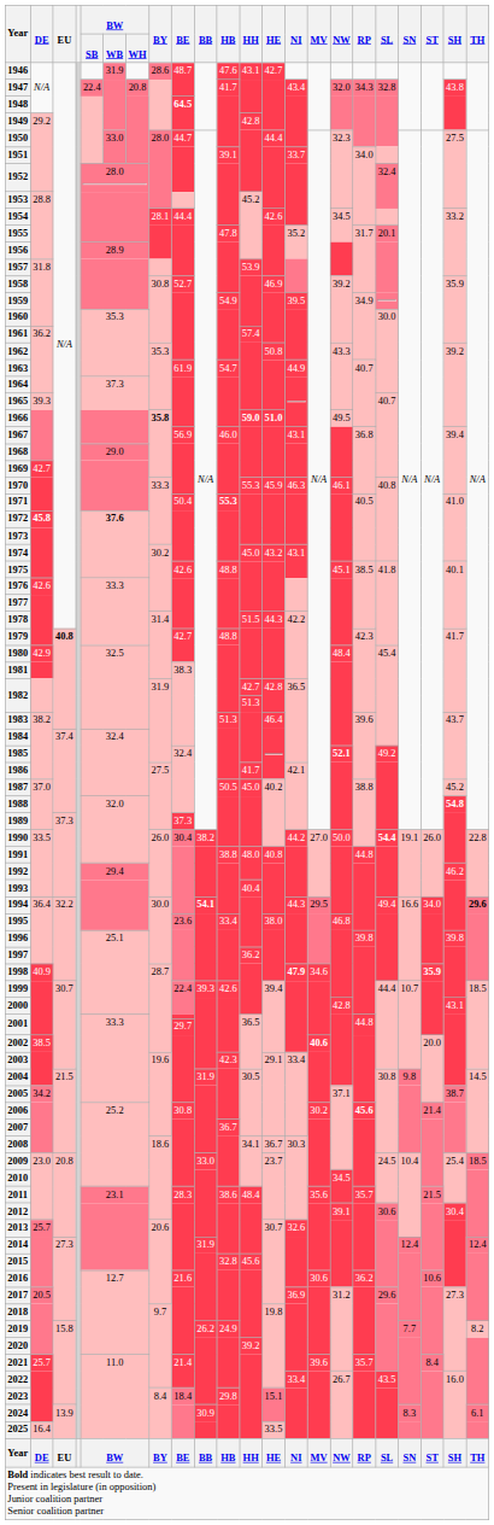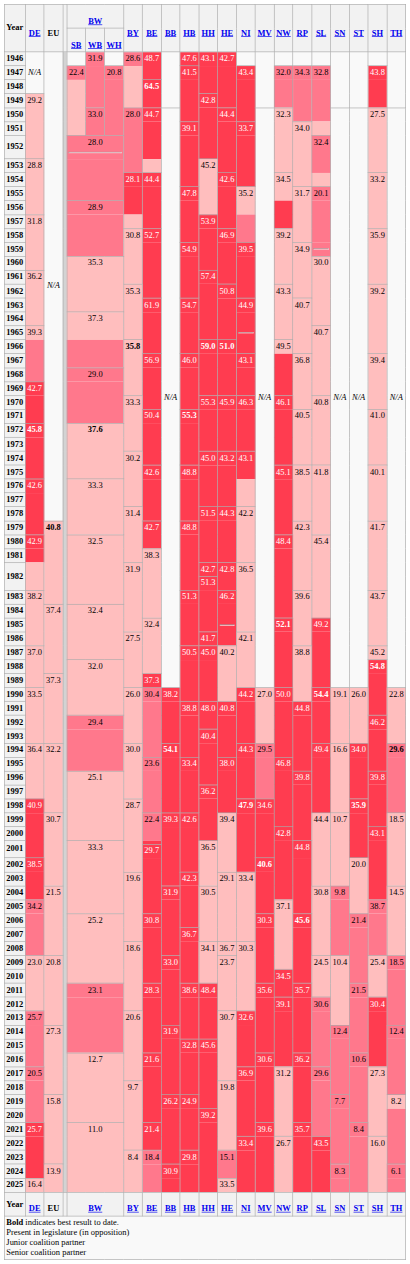1947 | HB: 41.7 -> 41.5
1983 | HE: 46.4 -> 46.2
2006 | MV: 30.2 -> 30.3
